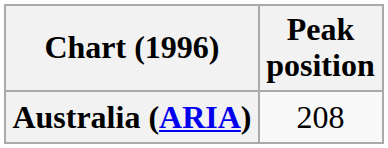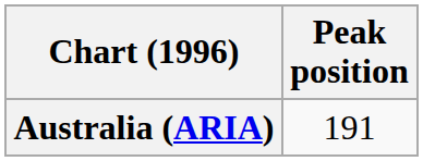Australia (ARIA) | Peak position: 208 -> 191
